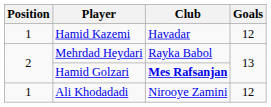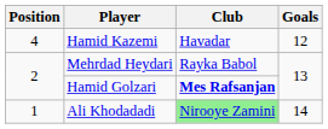Hamid Kazemi | Position: 1 -> 4
Ali Khodadadi | Club: no background -> lightgreen background
Ali Khodadadi | Goals: 12 -> 14
